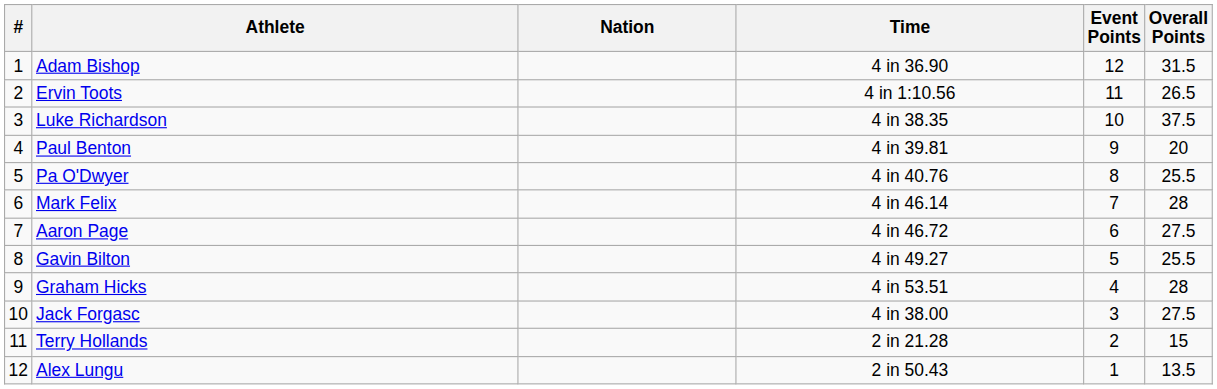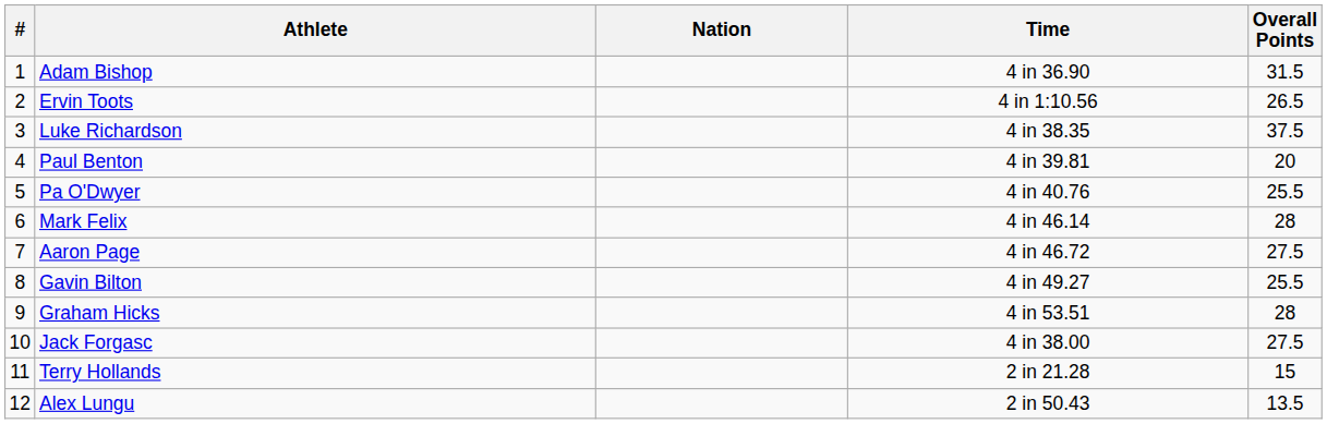- column: Event Points | 12 | 11 | 10 | 9 | 8 | 7 | 6 | 5 | 4 | 3 | 2 | 1
